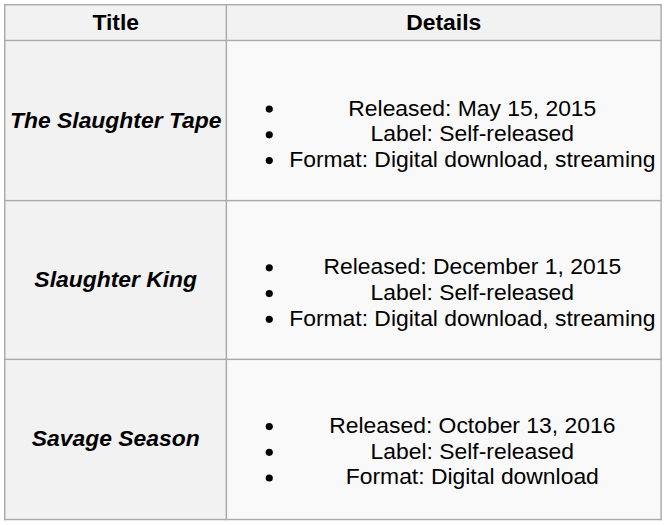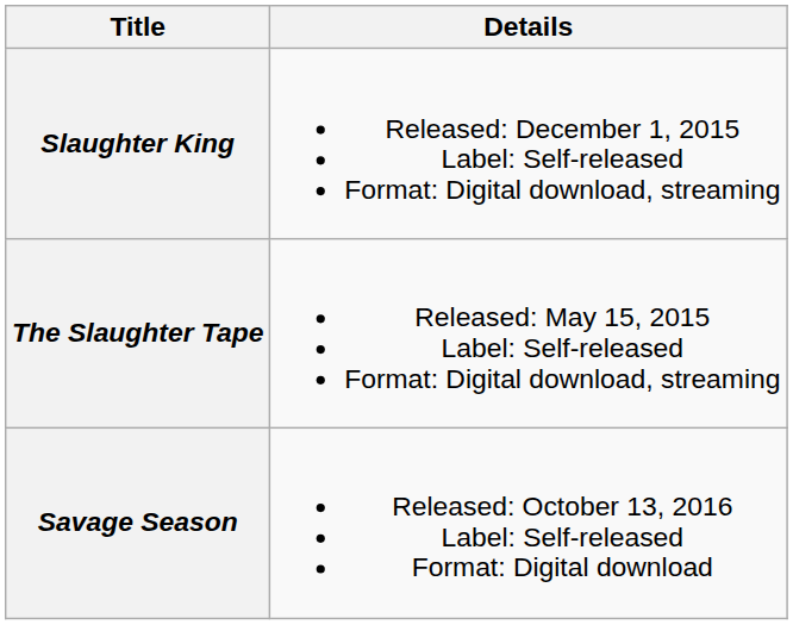rows swapped: The Slaughter Tape <-> Slaughter King
